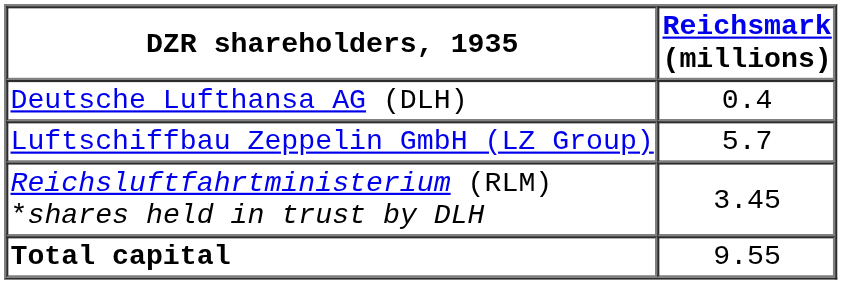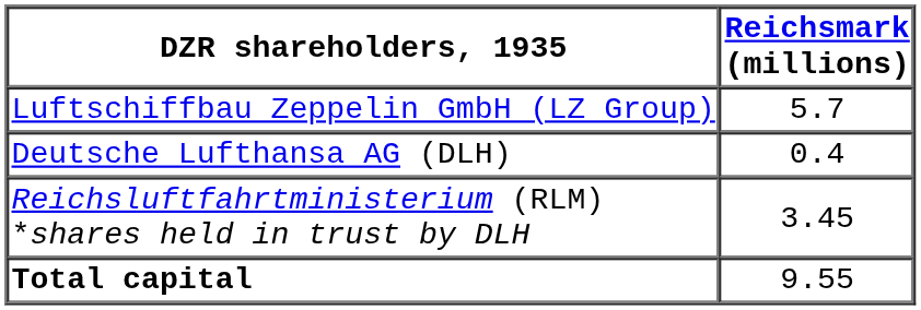rows swapped: Luftschiffbau Zeppelin GmbH (LZ Group) <-> Deutsche Lufthansa AG (DLH)
